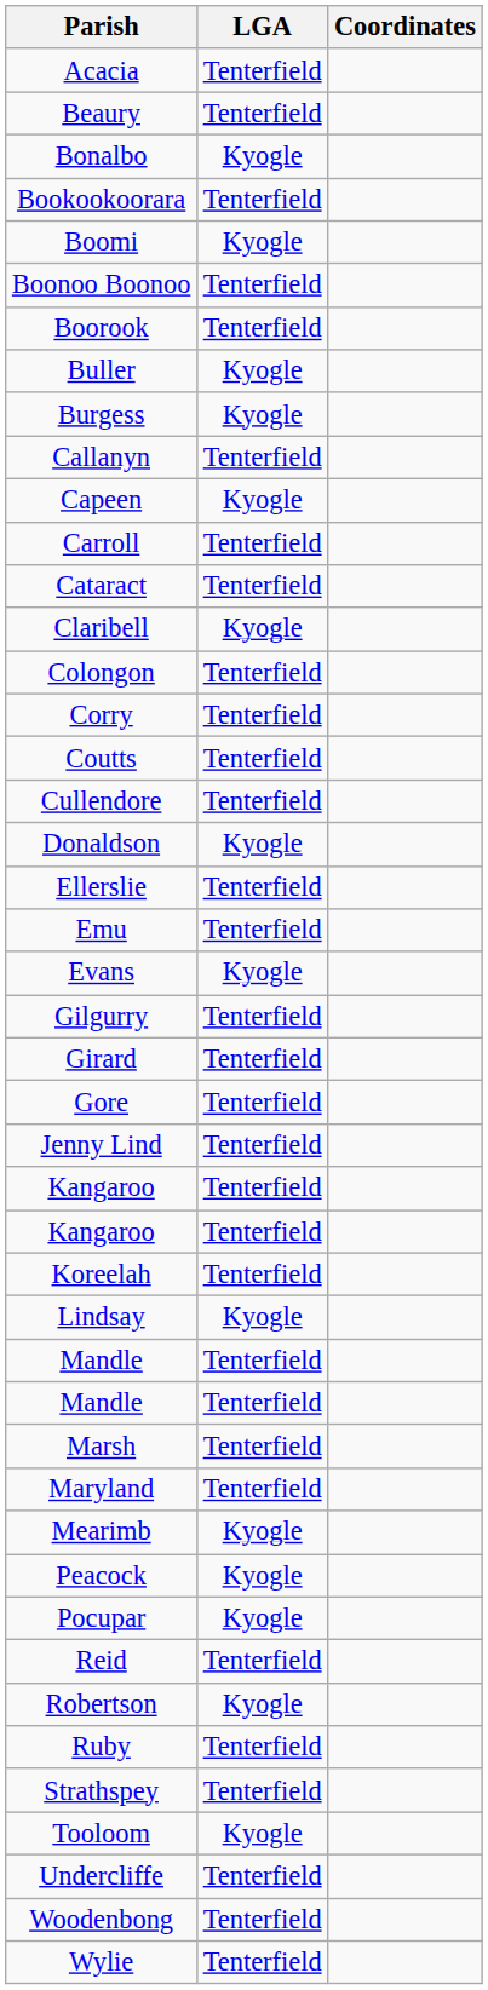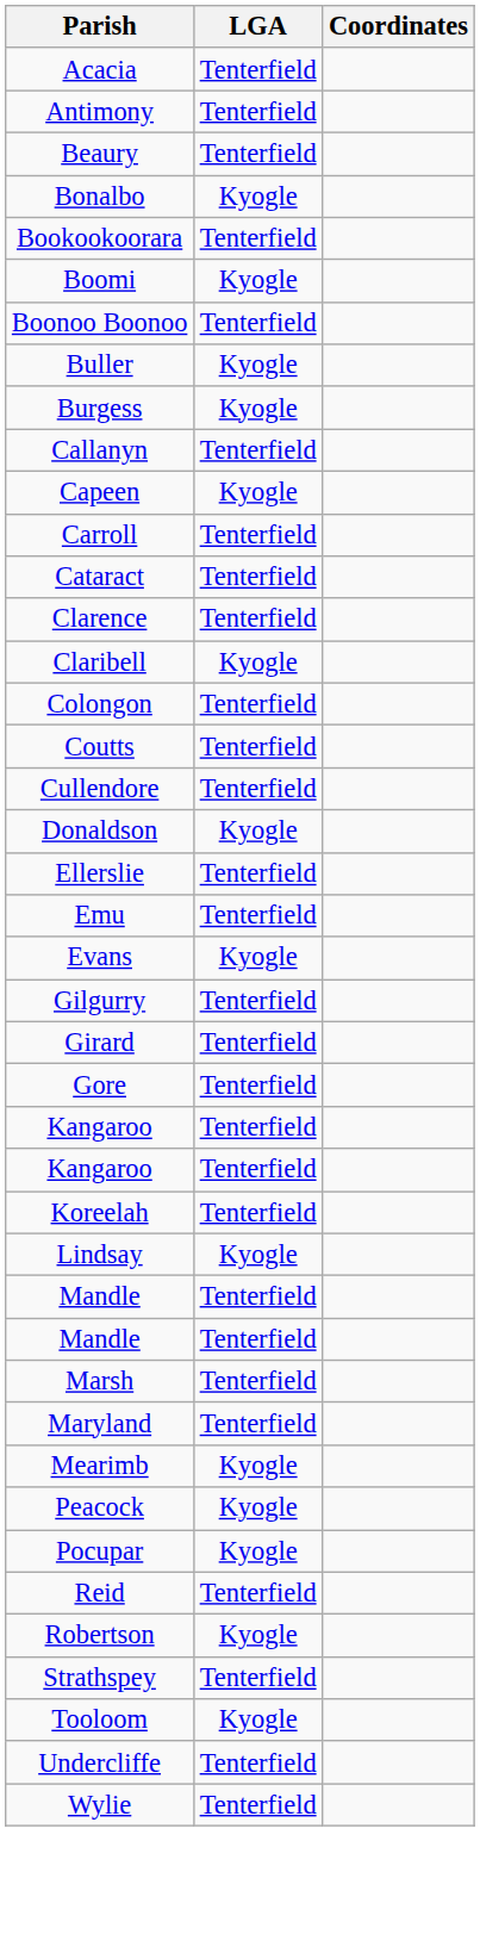+ row: Antimony | Tenterfield
- row: Boorook | Tenterfield
+ row: Clarence | Tenterfield
- row: Corry | Tenterfield
- row: Jenny Lind | Tenterfield
- row: Ruby | Tenterfield
- row: Woodenbong | Tenterfield
